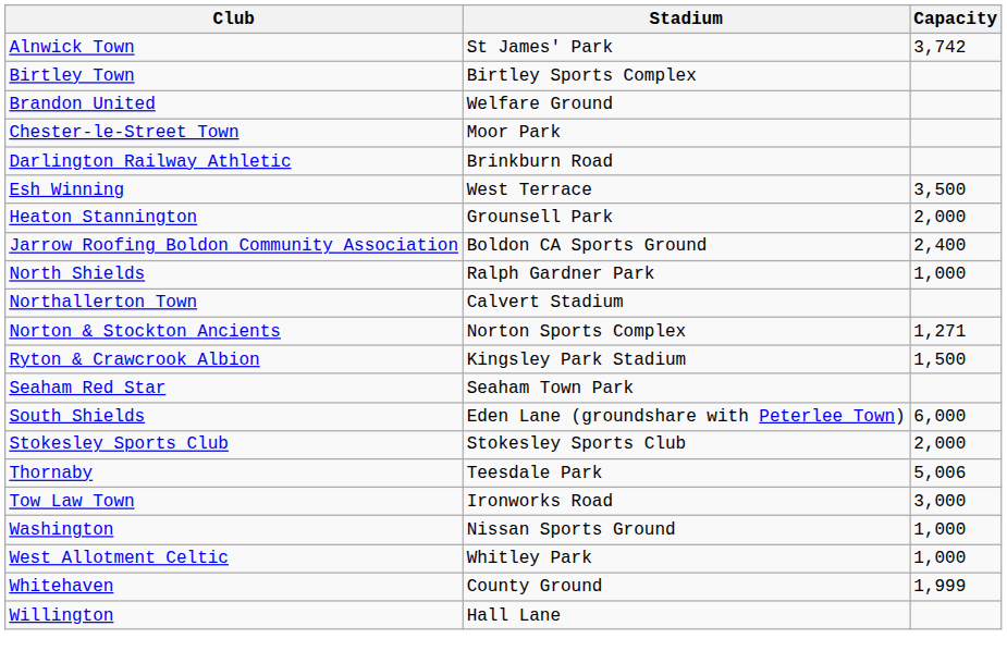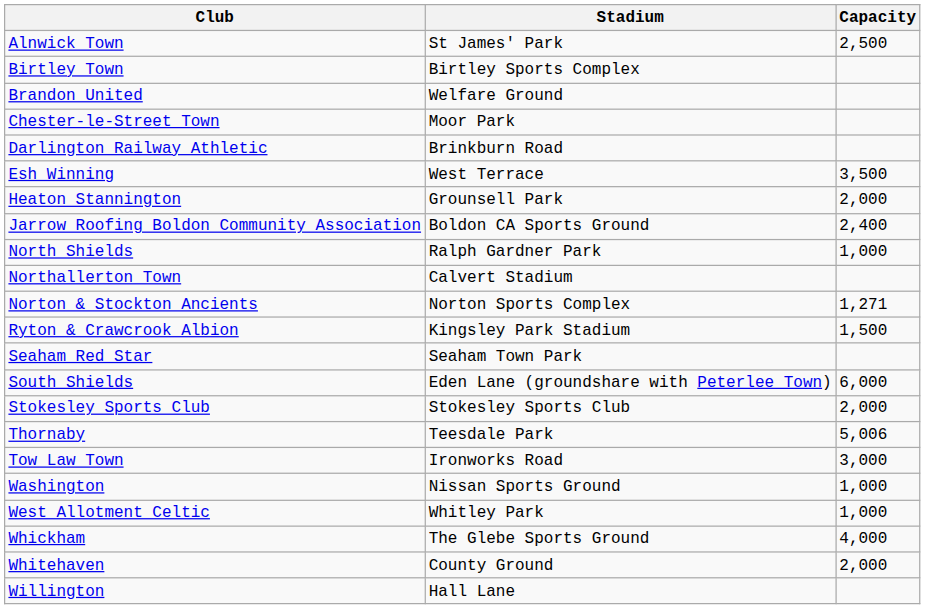Alnwick Town | Capacity: 3,742 -> 2,500
+ row: Whickham | The Glebe Sports Ground | 4,000
Whitehaven | Capacity: 1,999 -> 2,000
